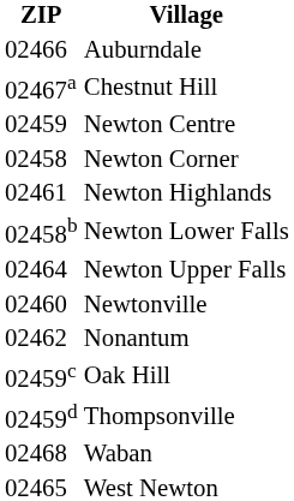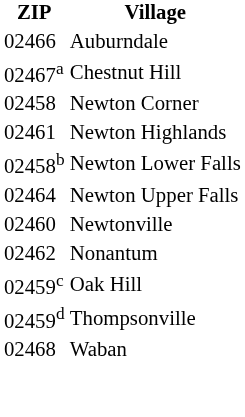- row: 02459 | Newton Centre
- row: 02465 | West Newton
